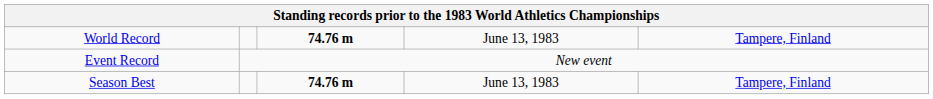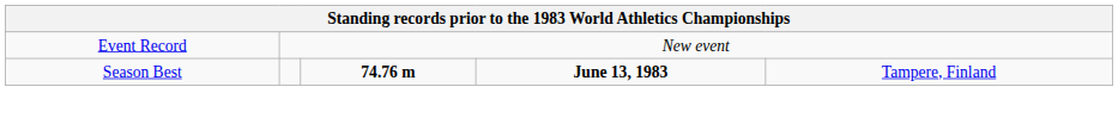- row: World Record | 74.76 m | June 13, 1983 | Tampere, Finland
Season Best | column 4: normal -> bold
